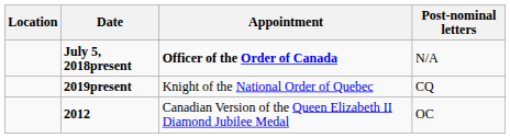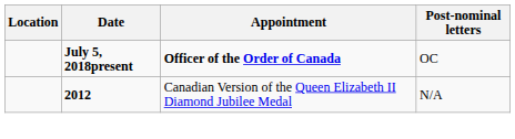July 5, 2018present | Post-nominal letters: N/A -> OC
- row: 2019present | Knight of the National Order of Quebec | CQ
2012 | Post-nominal letters: OC -> N/A
